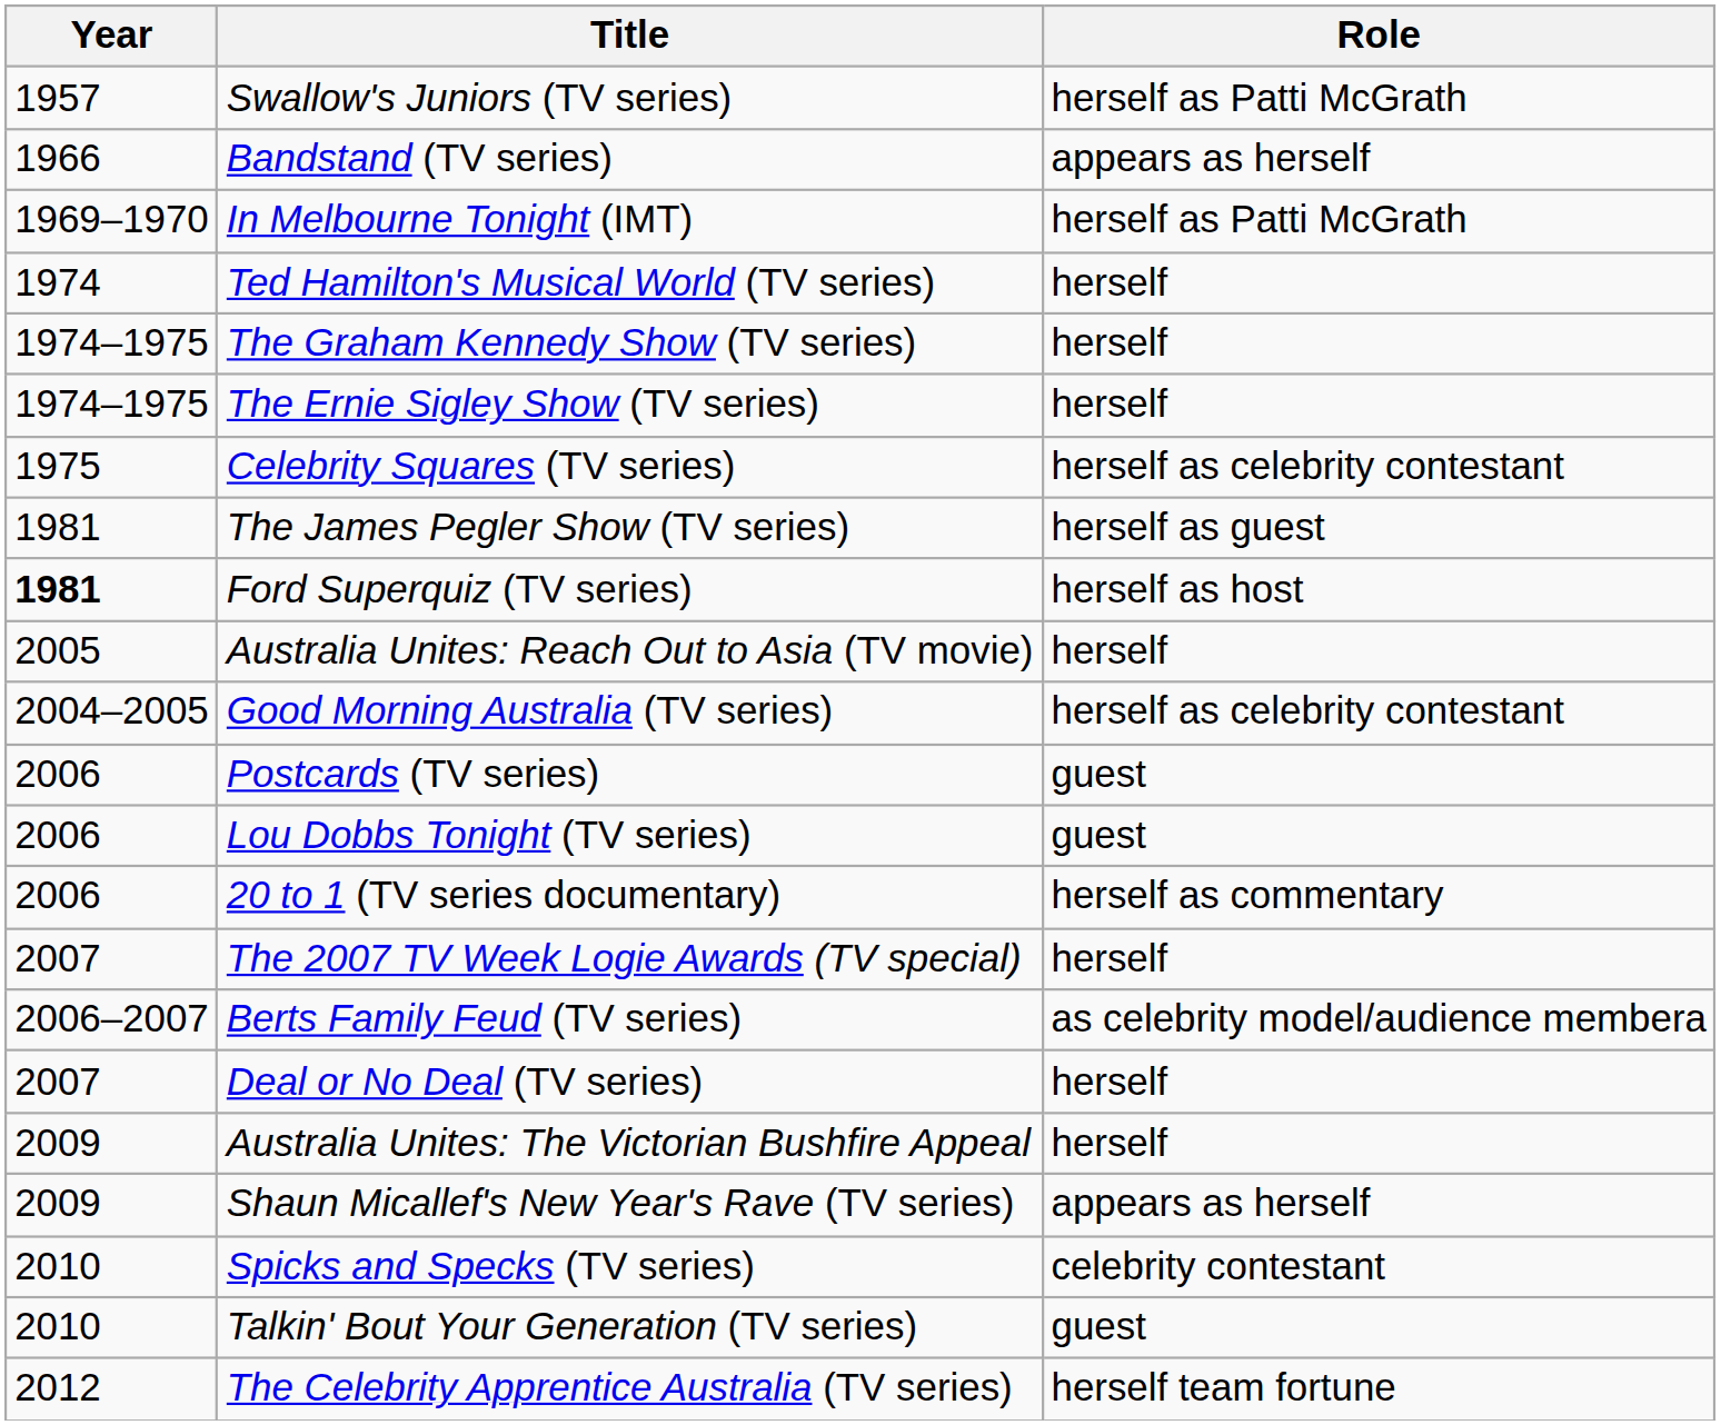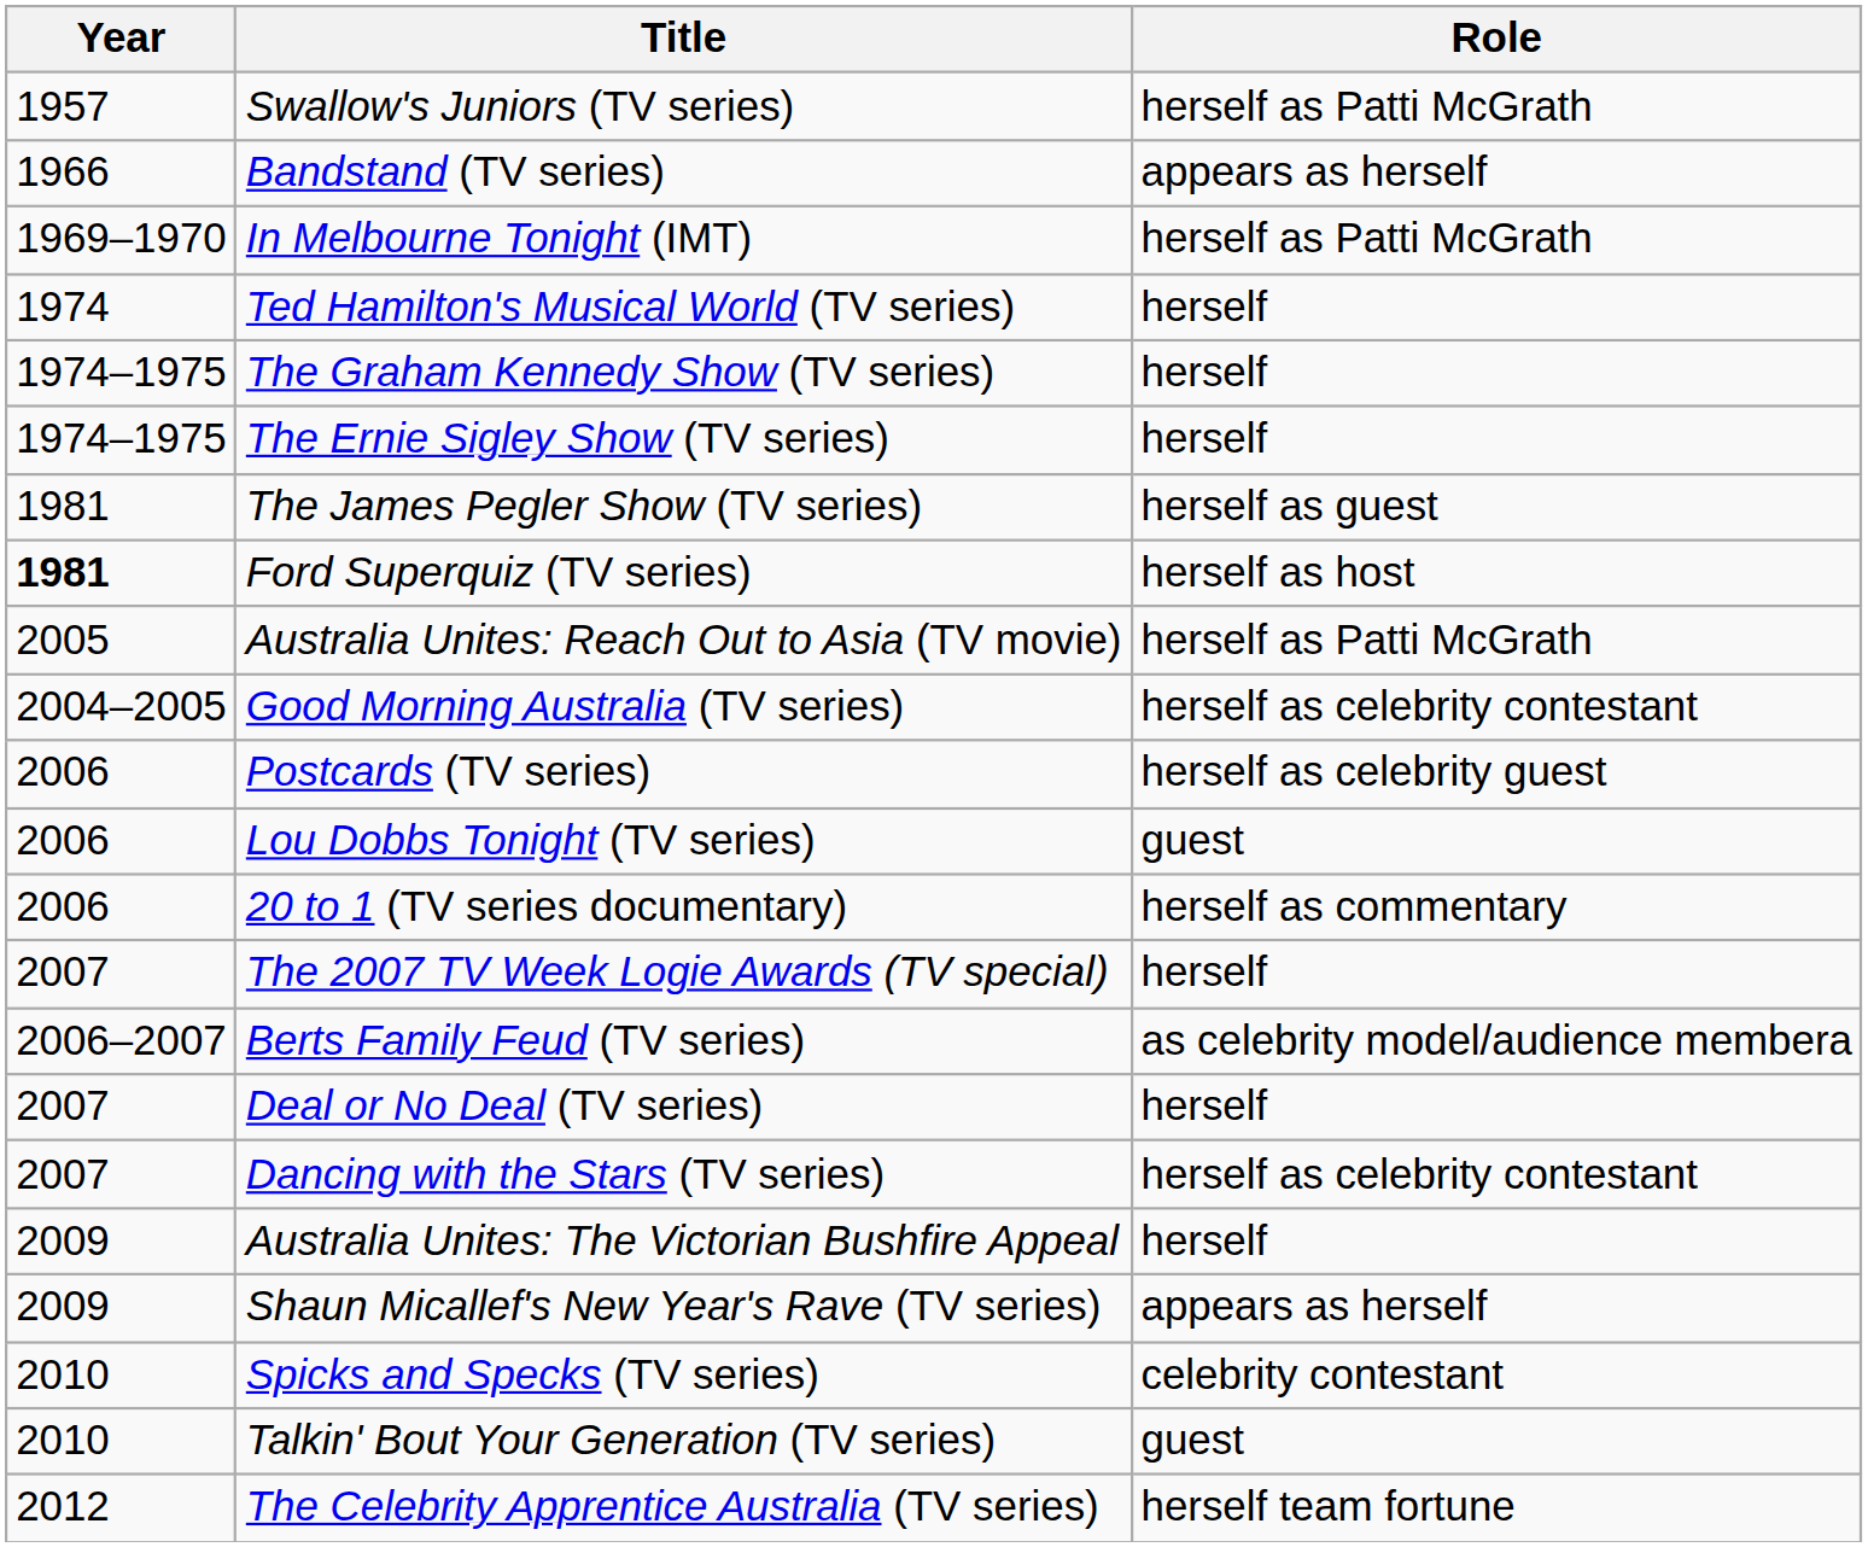- row: 1975 | Celebrity Squares (TV series) | herself as celebrity contestant
Australia Unites: Reach Out to Asia (TV movie) | Role: herself -> herself as Patti McGrath
Postcards (TV series) | Role: guest -> herself as celebrity guest
+ row: 2007 | Dancing with the Stars (TV series) | herself as celebrity contestant
